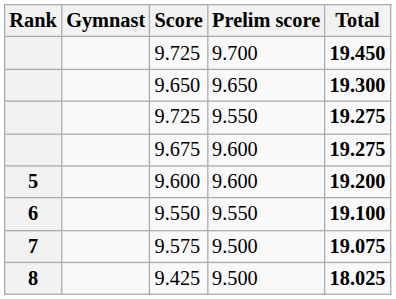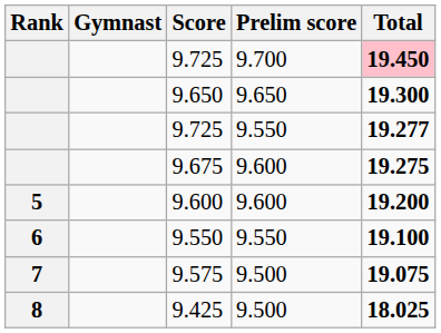9.725 / 9.700 | Total: no background -> pink background
9.725 / 9.550 | Total: 19.275 -> 19.277
